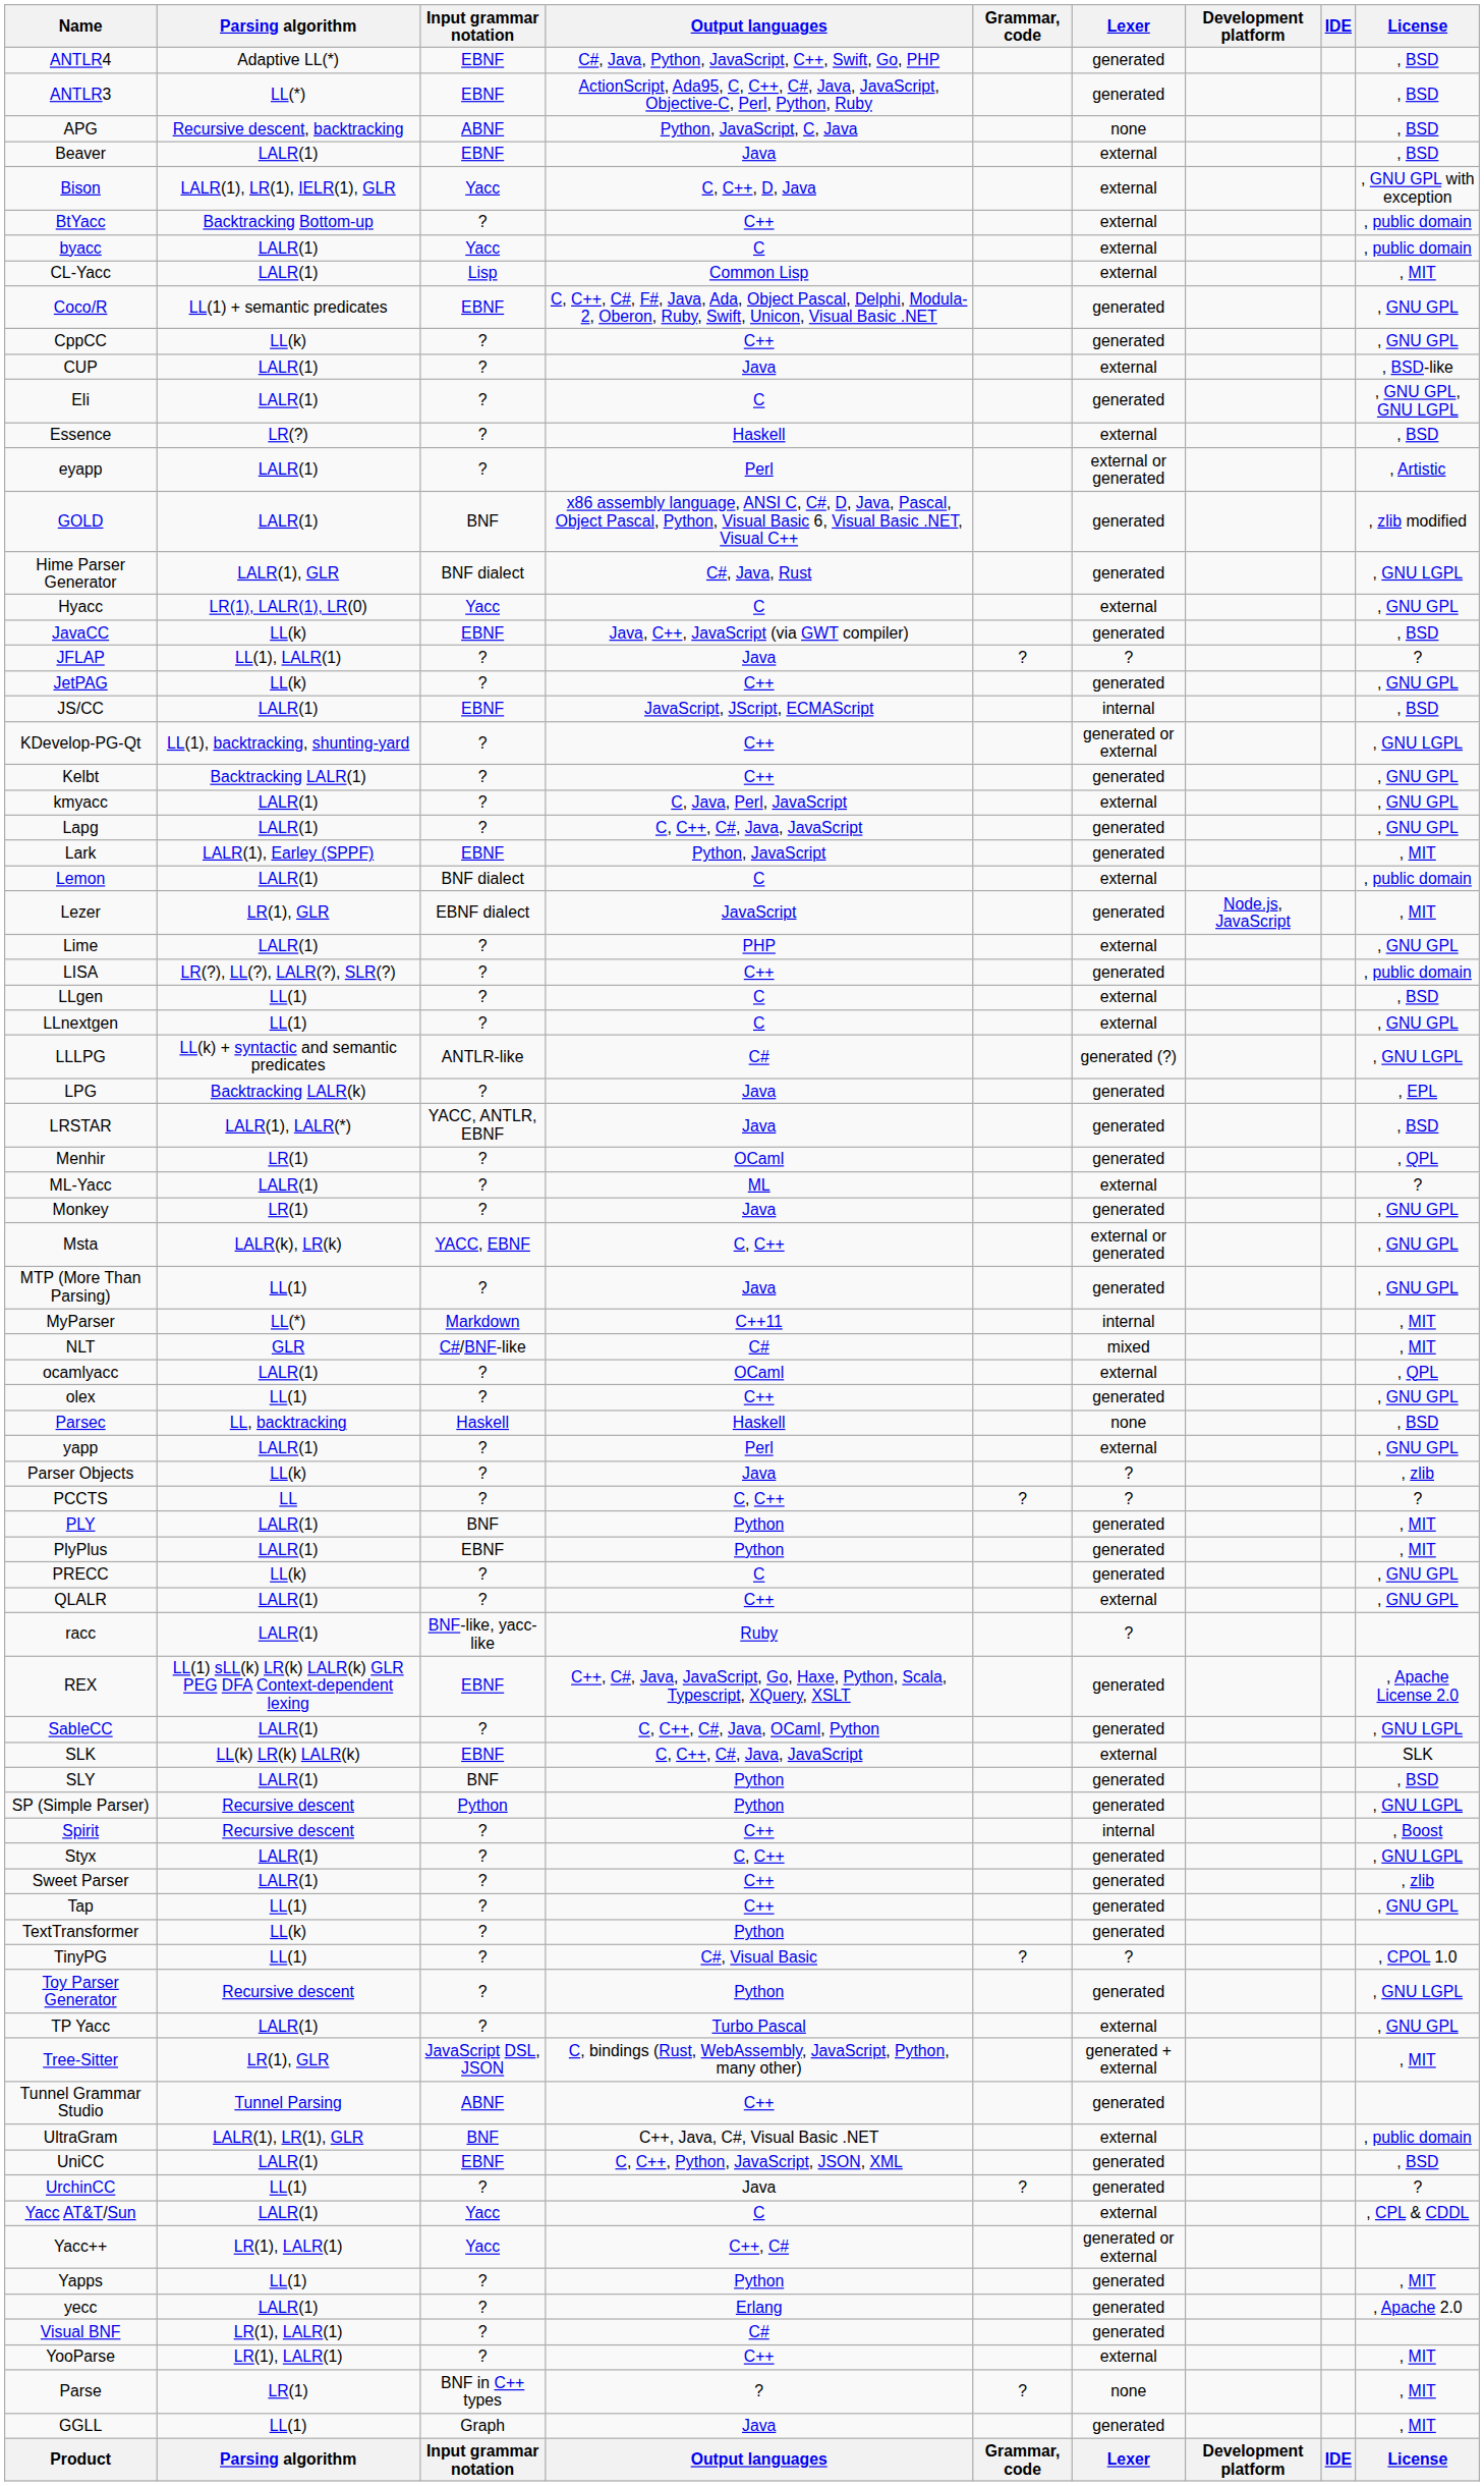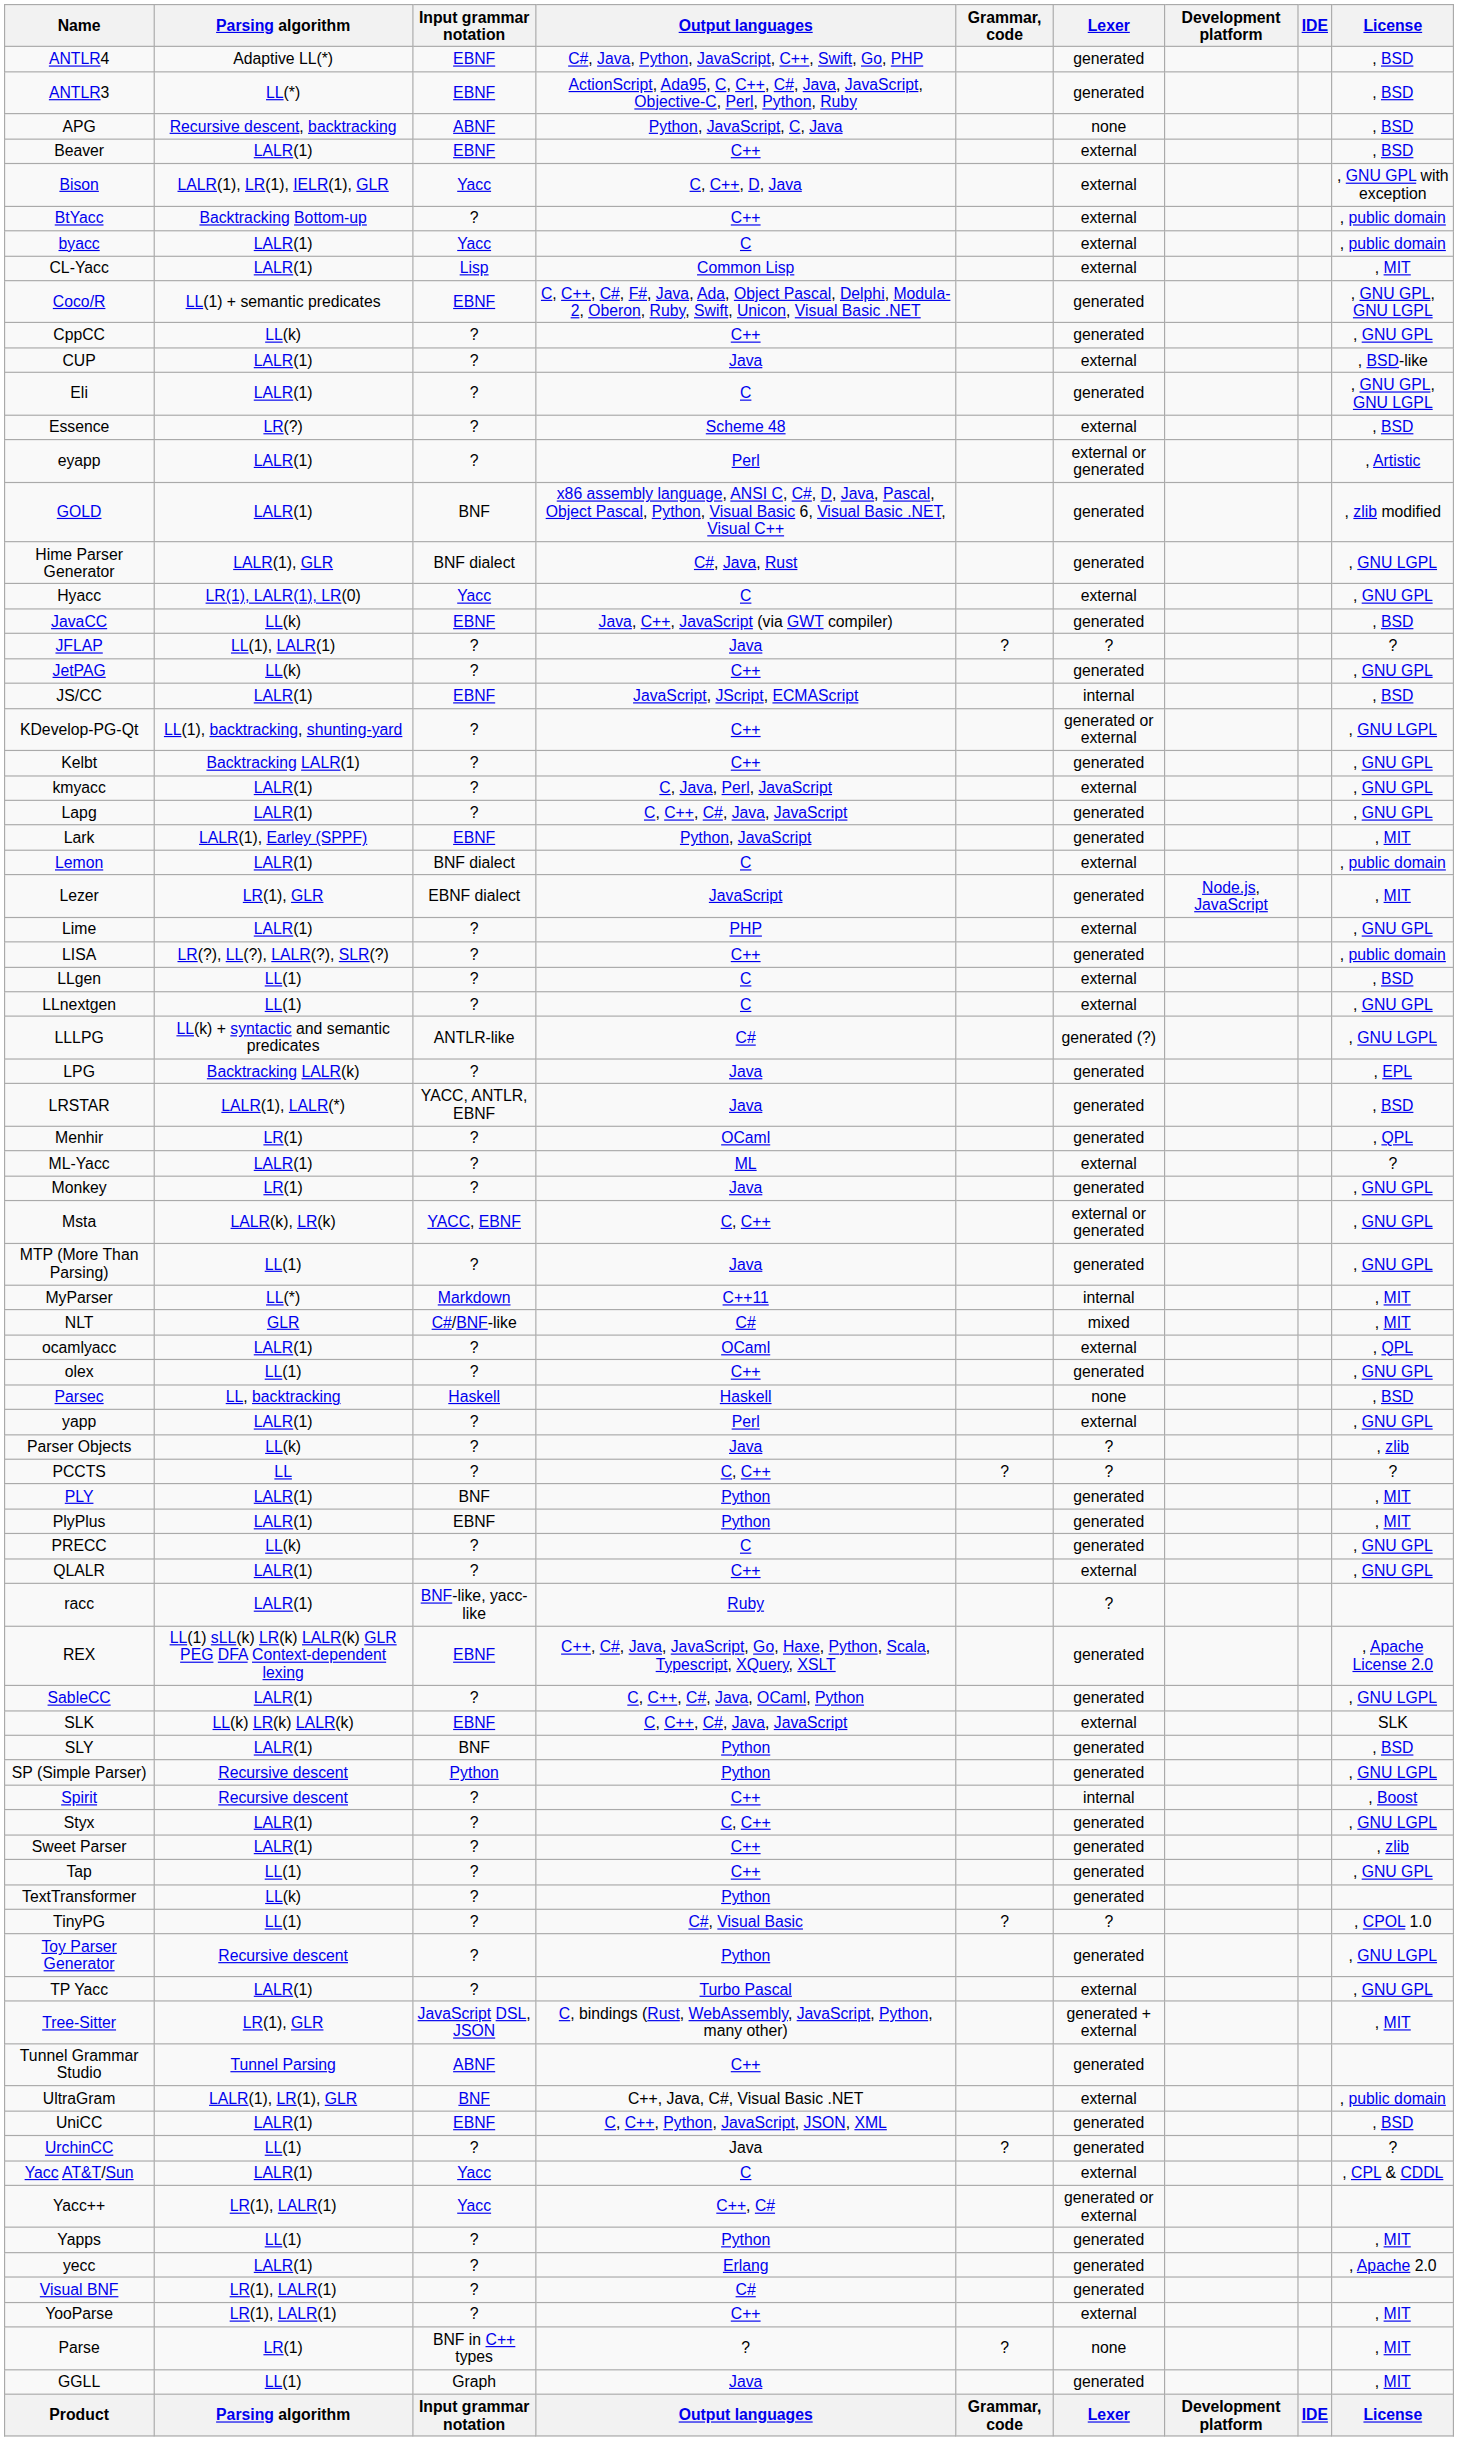Beaver | Output languages: Java -> C++
Coco/R | License: , GNU GPL -> , GNU GPL, GNU LGPL
Essence | Output languages: Haskell -> Scheme 48
